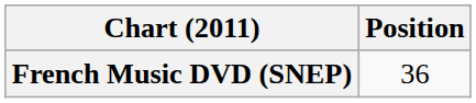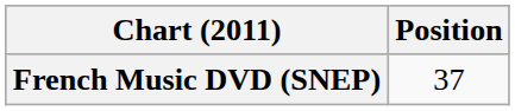French Music DVD (SNEP) | Position: 36 -> 37
